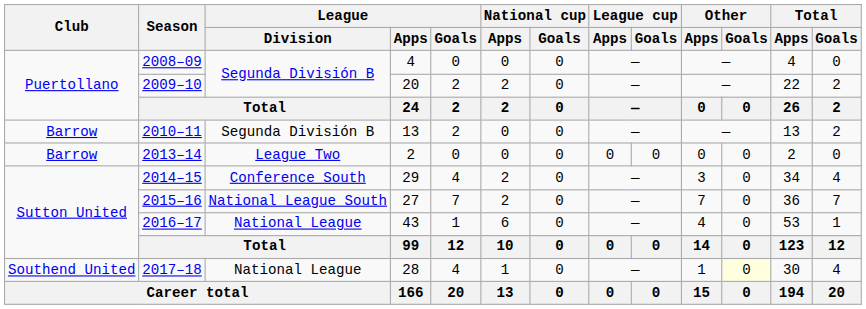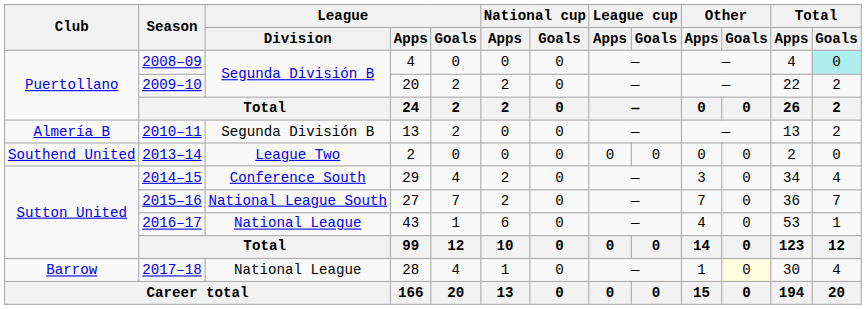2008–09 | Total / Goals: no background -> paleturquoise background
2010–11 | Club: Barrow -> Almería B
2013–14 | Club: Barrow -> Southend United
2017–18 | Club: Southend United -> Barrow
